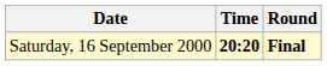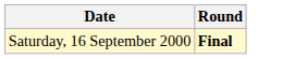- column: Time | 20:20
